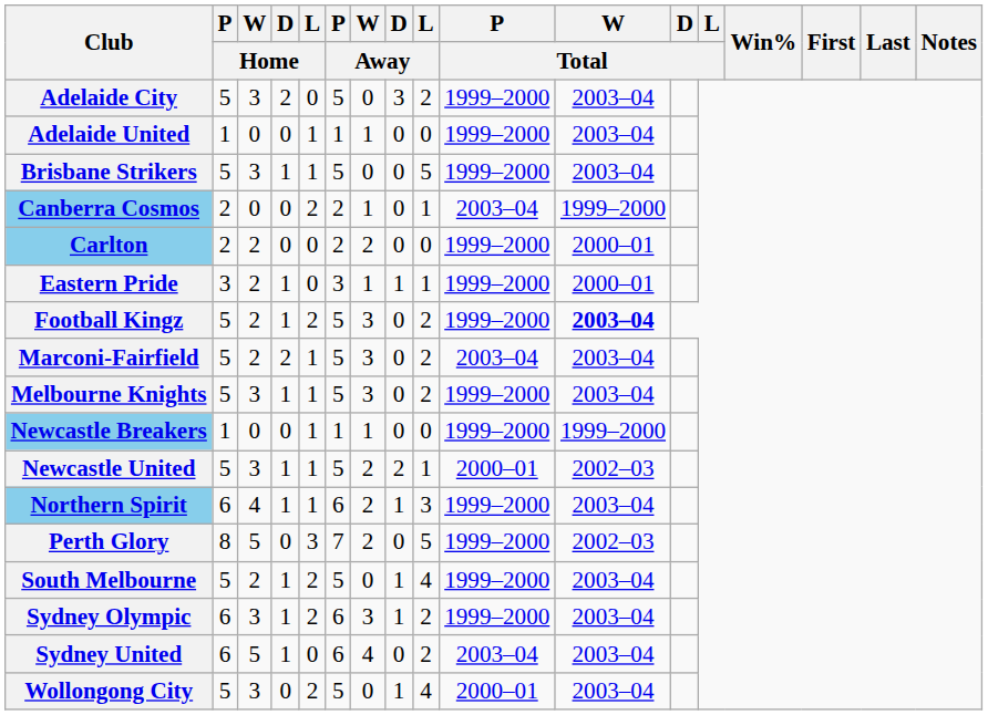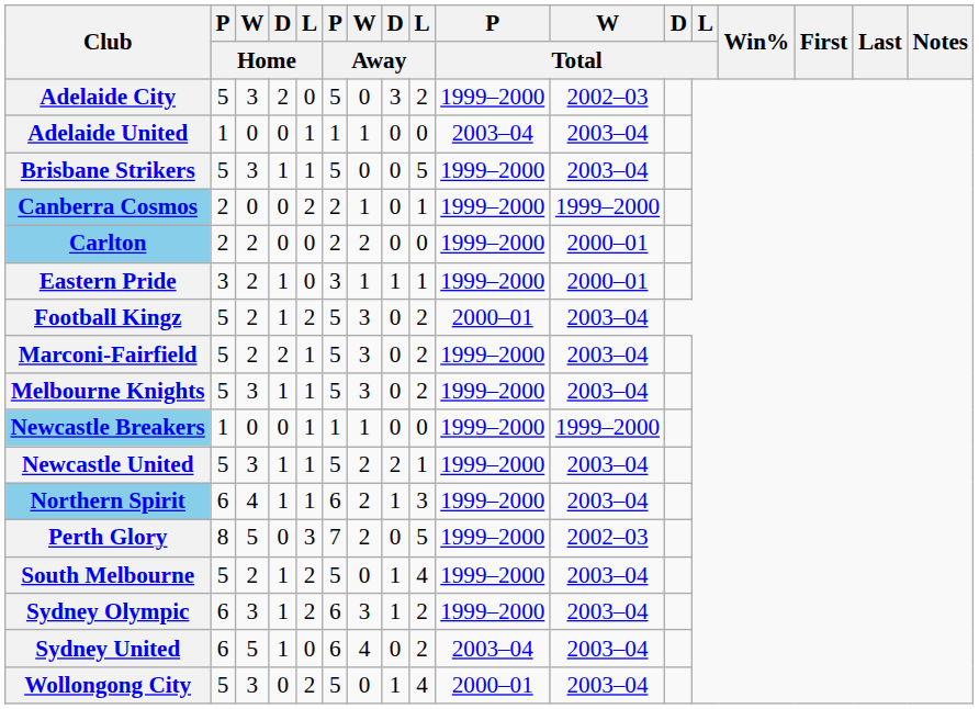Adelaide City | W / Total: 2003–04 -> 2002–03
Adelaide United | P / Total: 1999–2000 -> 2003–04
Canberra Cosmos | P / Total: 2003–04 -> 1999–2000
Football Kingz | P / Total: 1999–2000 -> 2000–01
Football Kingz | W / Total: bold -> normal
Marconi-Fairfield | P / Total: 2003–04 -> 1999–2000
Newcastle United | P / Total: 2000–01 -> 1999–2000
Newcastle United | W / Total: 2002–03 -> 2003–04
